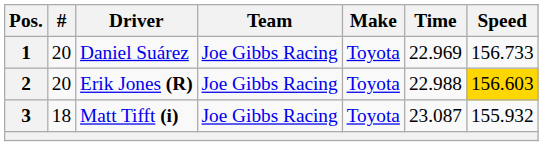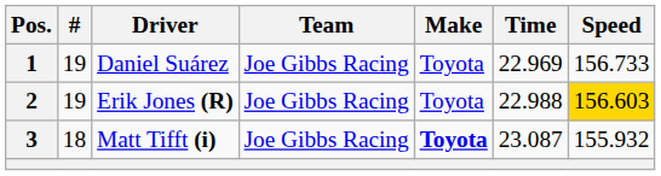1 | #: 20 -> 19
2 | #: 20 -> 19
3 | Make: normal -> bold
